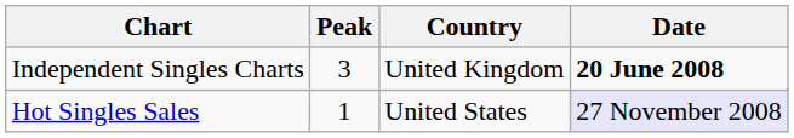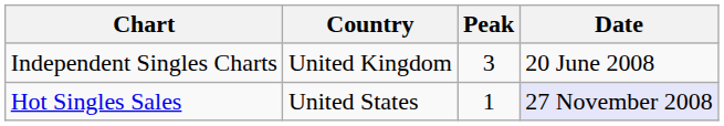columns swapped: Country <-> Peak
Independent Singles Charts | Date: bold -> normal
